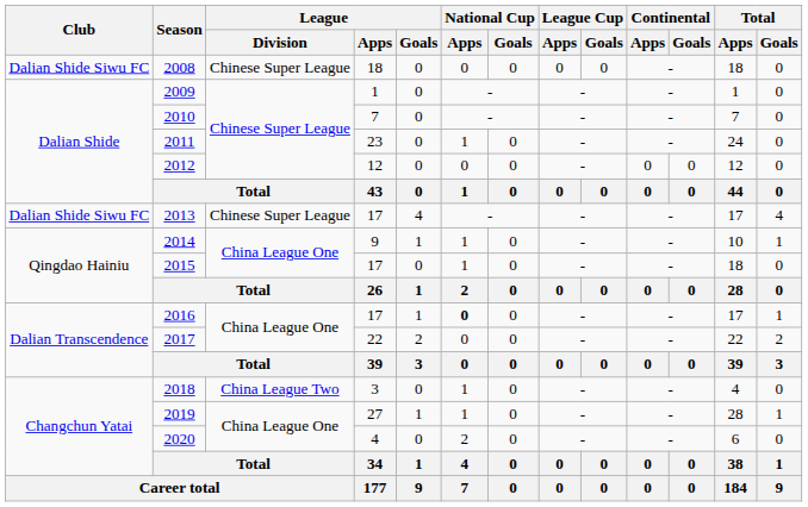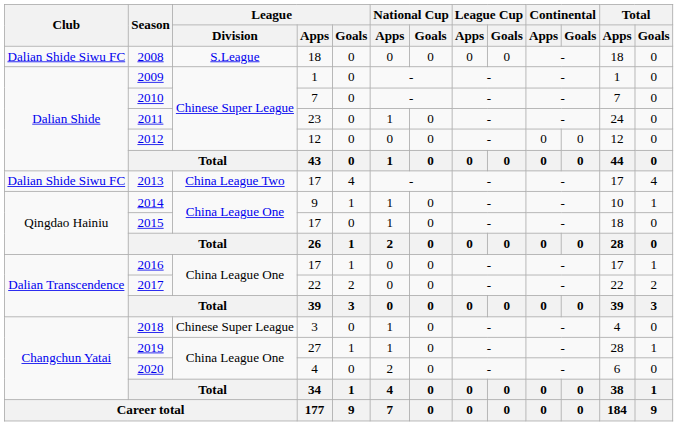2008 | League / Division: Chinese Super League -> S.League
2013 | League / Division: Chinese Super League -> China League Two
2016 | National Cup / Apps: bold -> normal
2018 | League / Division: China League Two -> Chinese Super League
